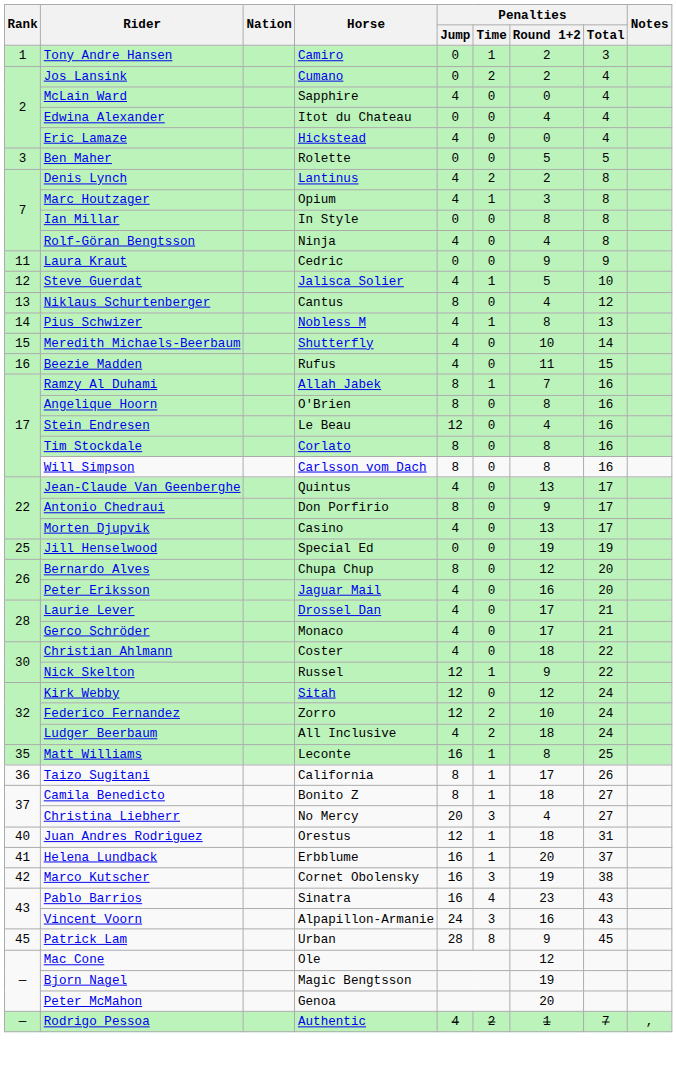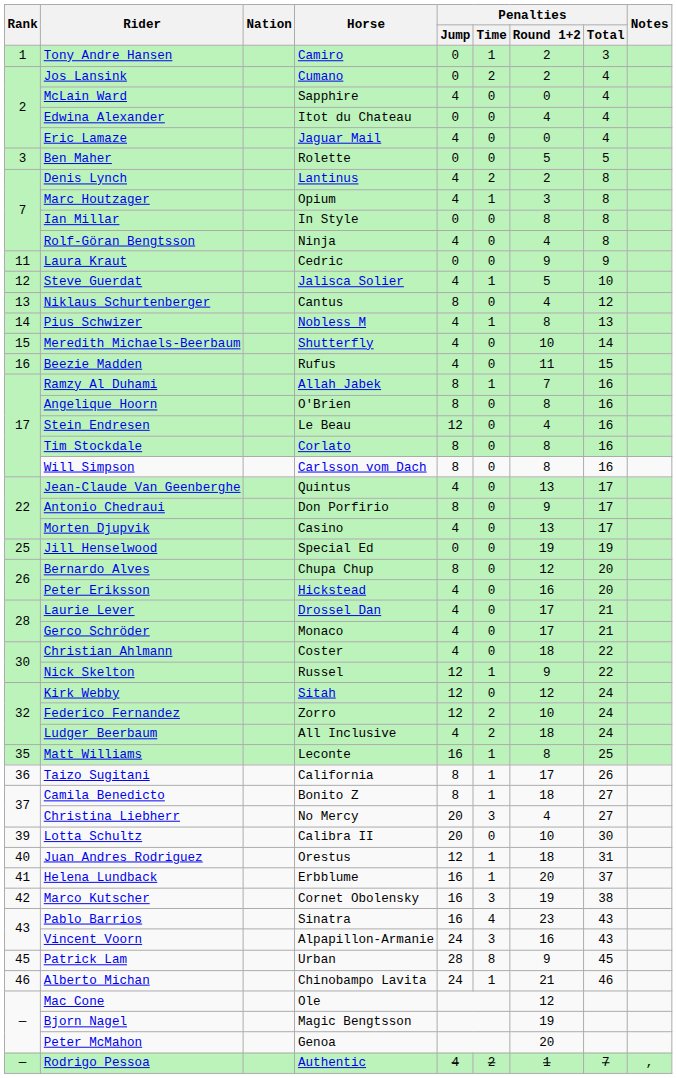Eric Lamaze | Horse: Hickstead -> Jaguar Mail
Peter Eriksson | Horse: Jaguar Mail -> Hickstead
+ row: 39 | Lotta Schultz | Calibra II | 20 | 0 | 10 | 30
+ row: 46 | Alberto Michan | Chinobampo Lavita | 24 | 1 | 21 | 46
